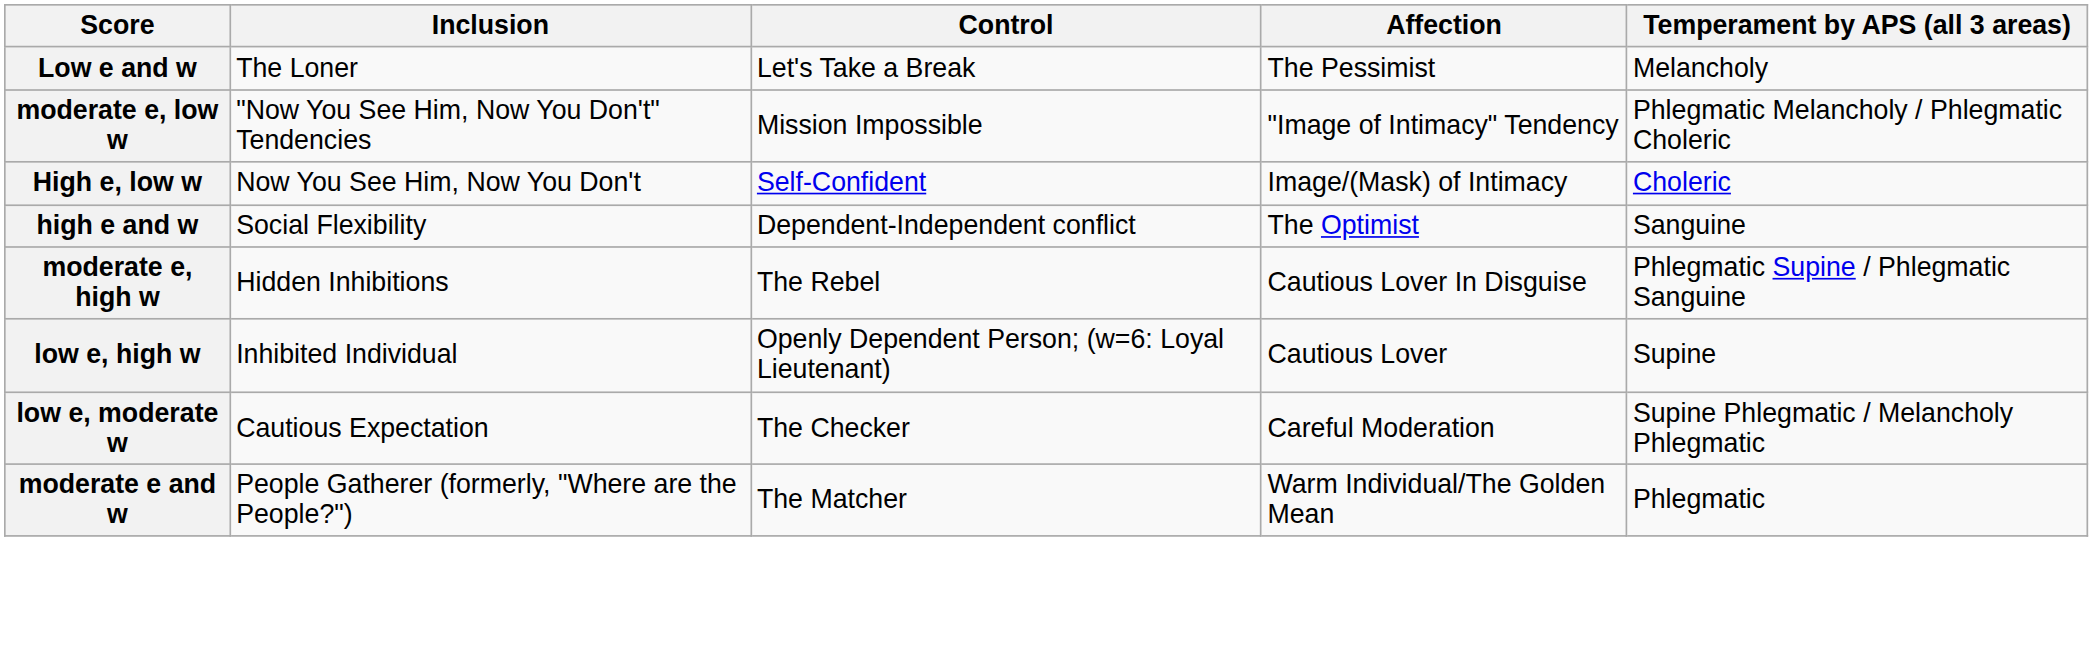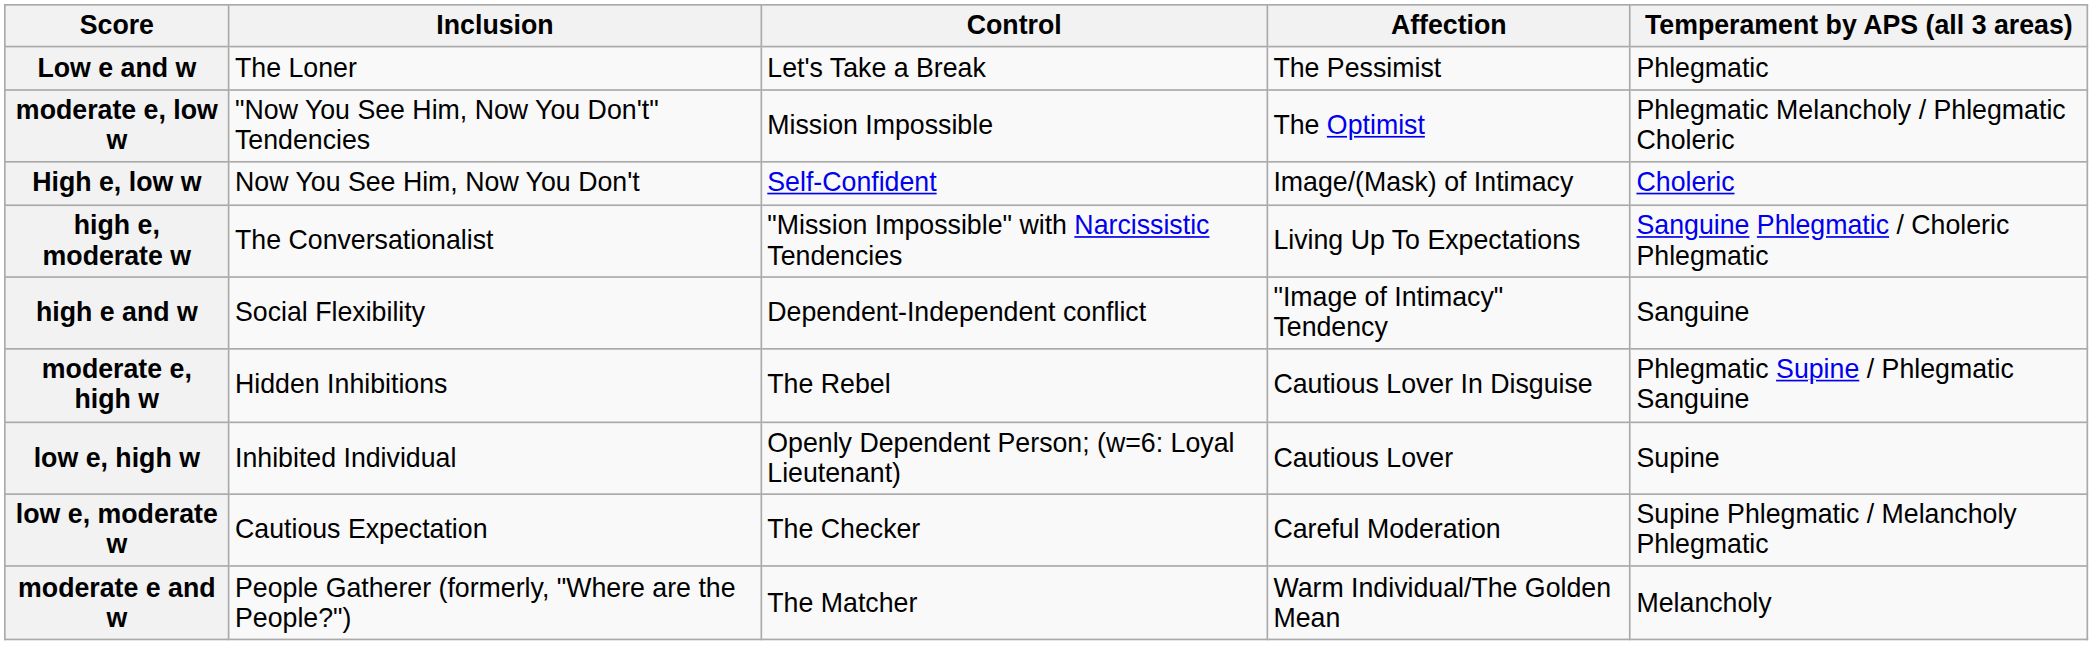Low e and w | Temperament by APS (all 3 areas): Melancholy -> Phlegmatic
moderate e, low w | Affection: "Image of Intimacy" Tendency -> The Optimist
+ row: high e, moderate w | The Conversationalist | "Mission Impossible" with Narcissistic Tendencies | Living Up To Expectations | Sanguine Phlegmatic / Choleric Phlegmatic
high e and w | Affection: The Optimist -> "Image of Intimacy" Tendency
moderate e and w | Temperament by APS (all 3 areas): Phlegmatic -> Melancholy
